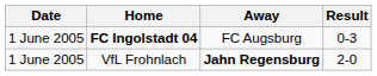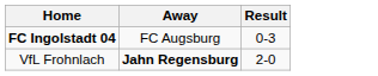- column: Date | 1 June 2005 | 1 June 2005
